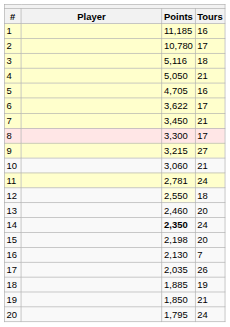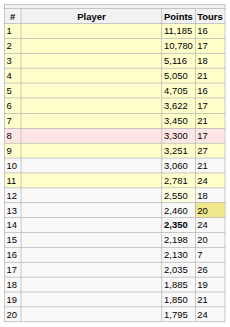9 | Points: 3,215 -> 3,251
13 | Tours: no background -> khaki background
